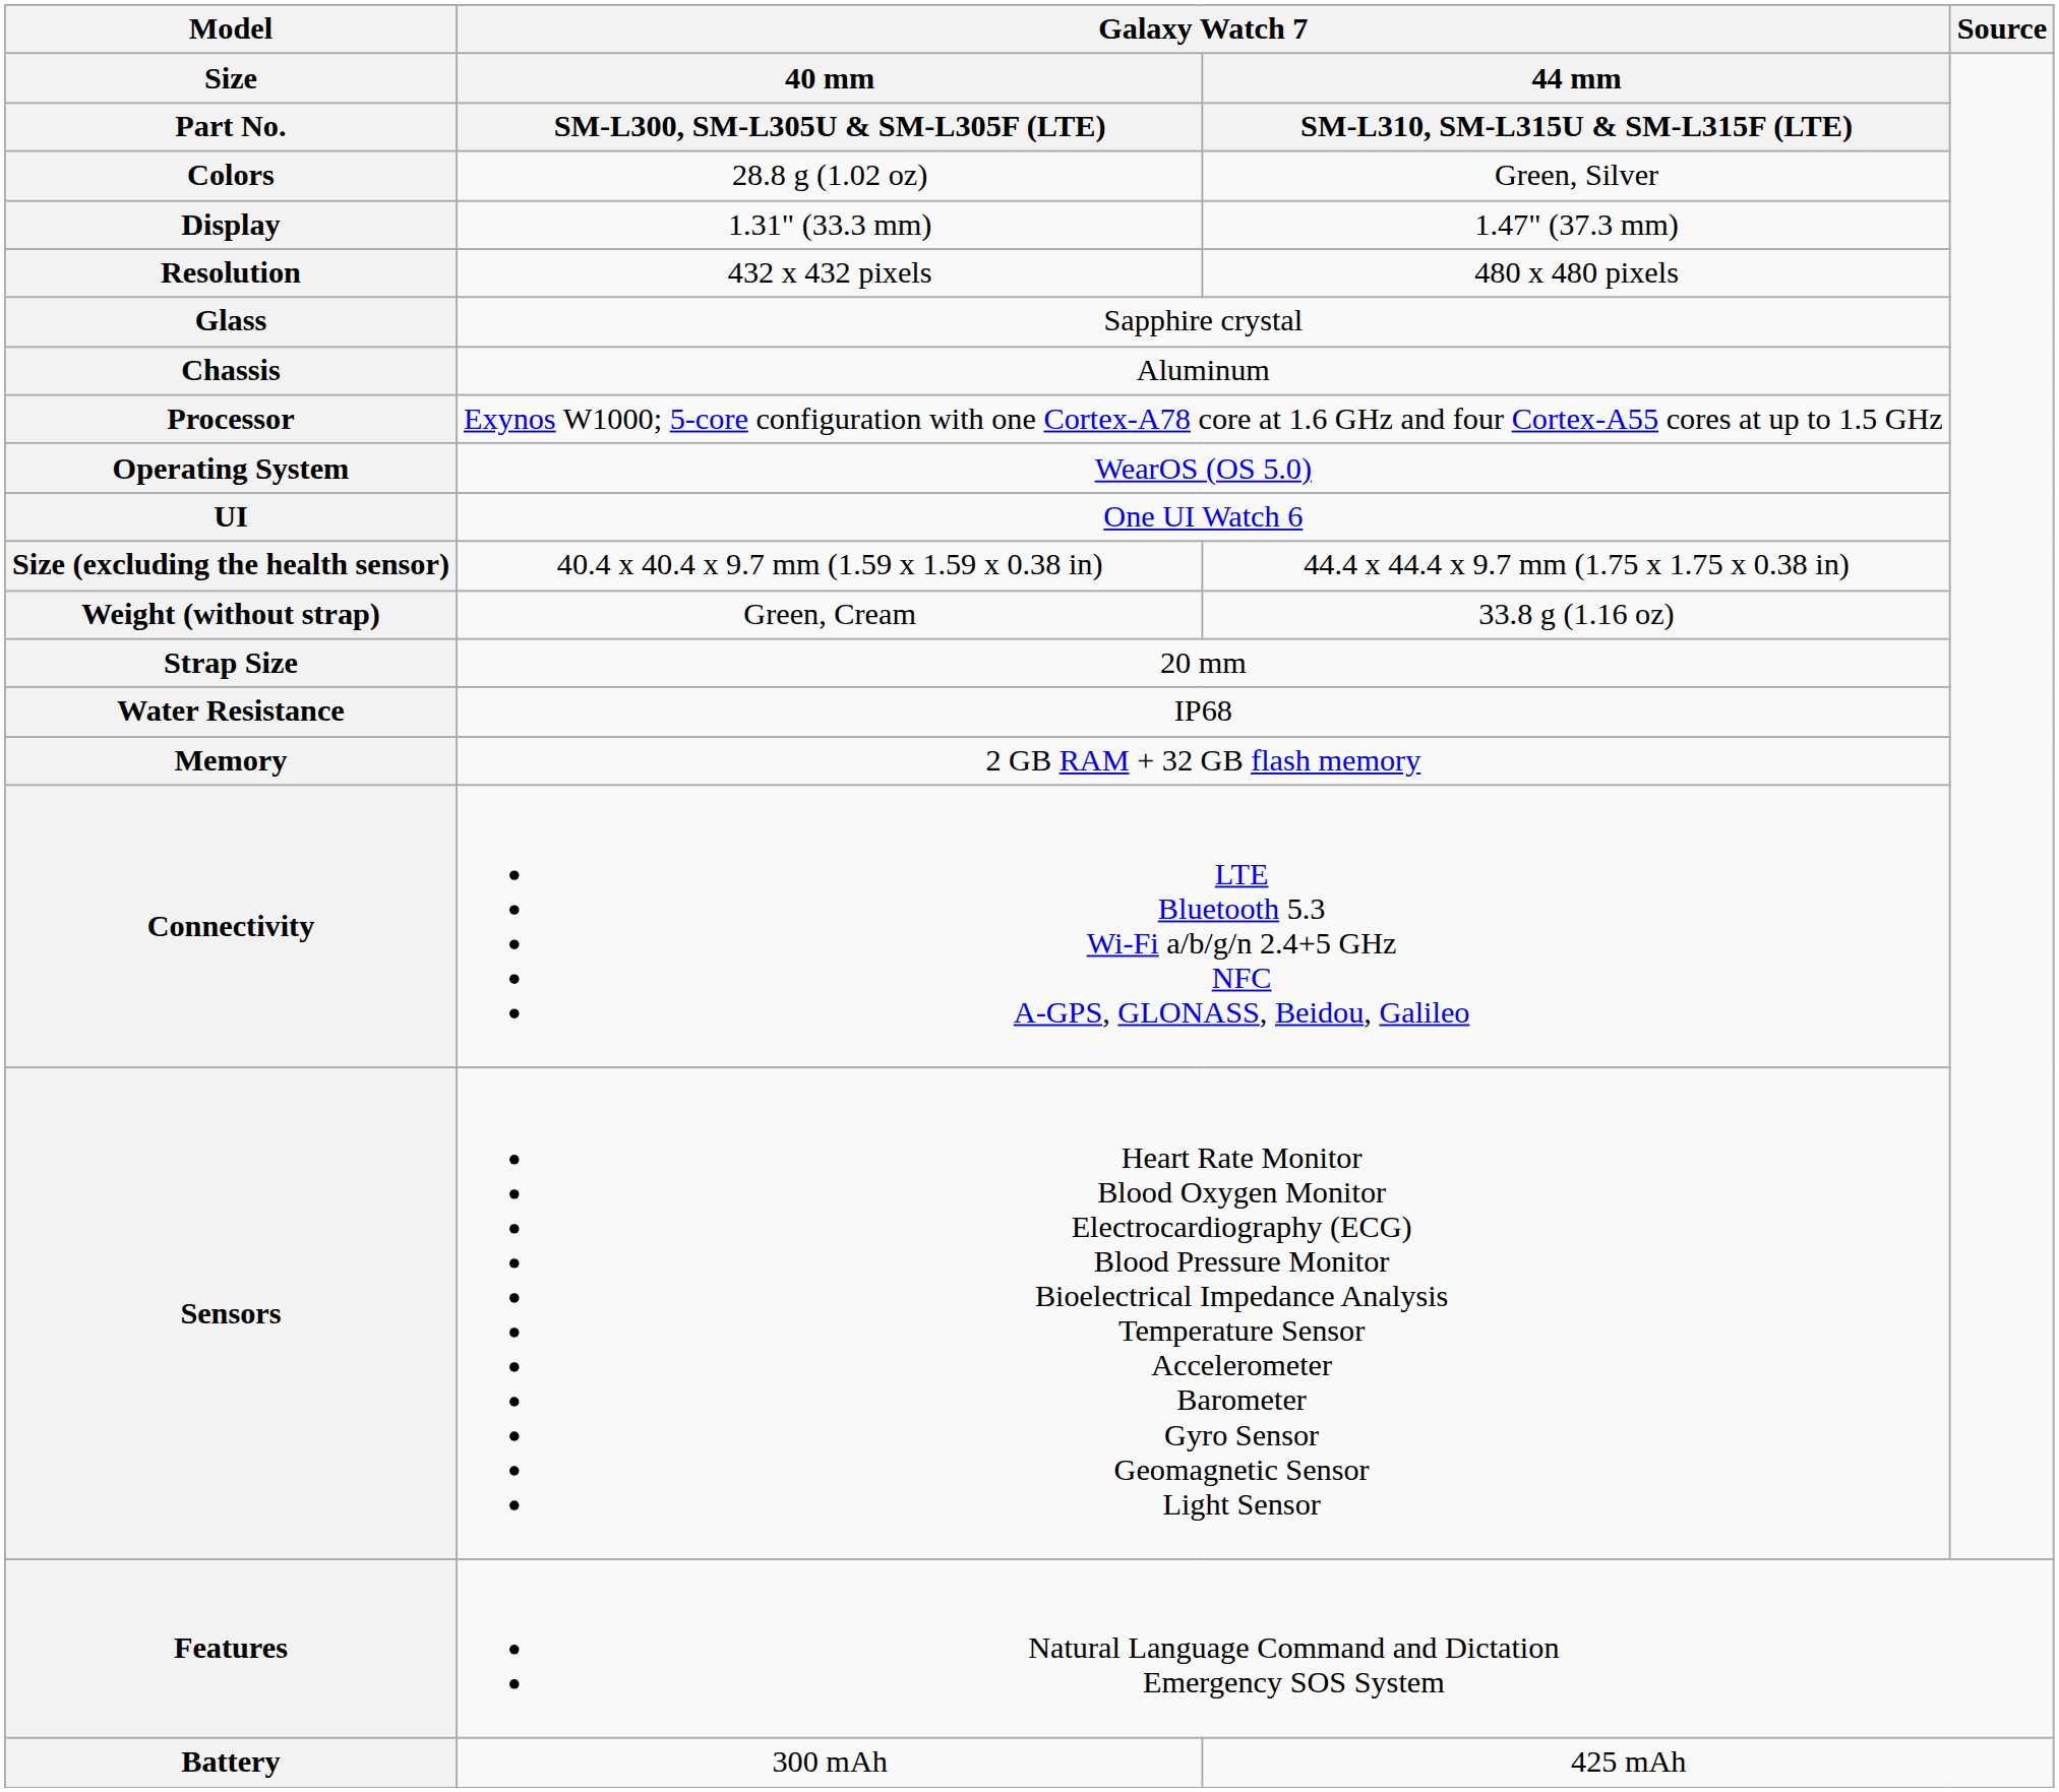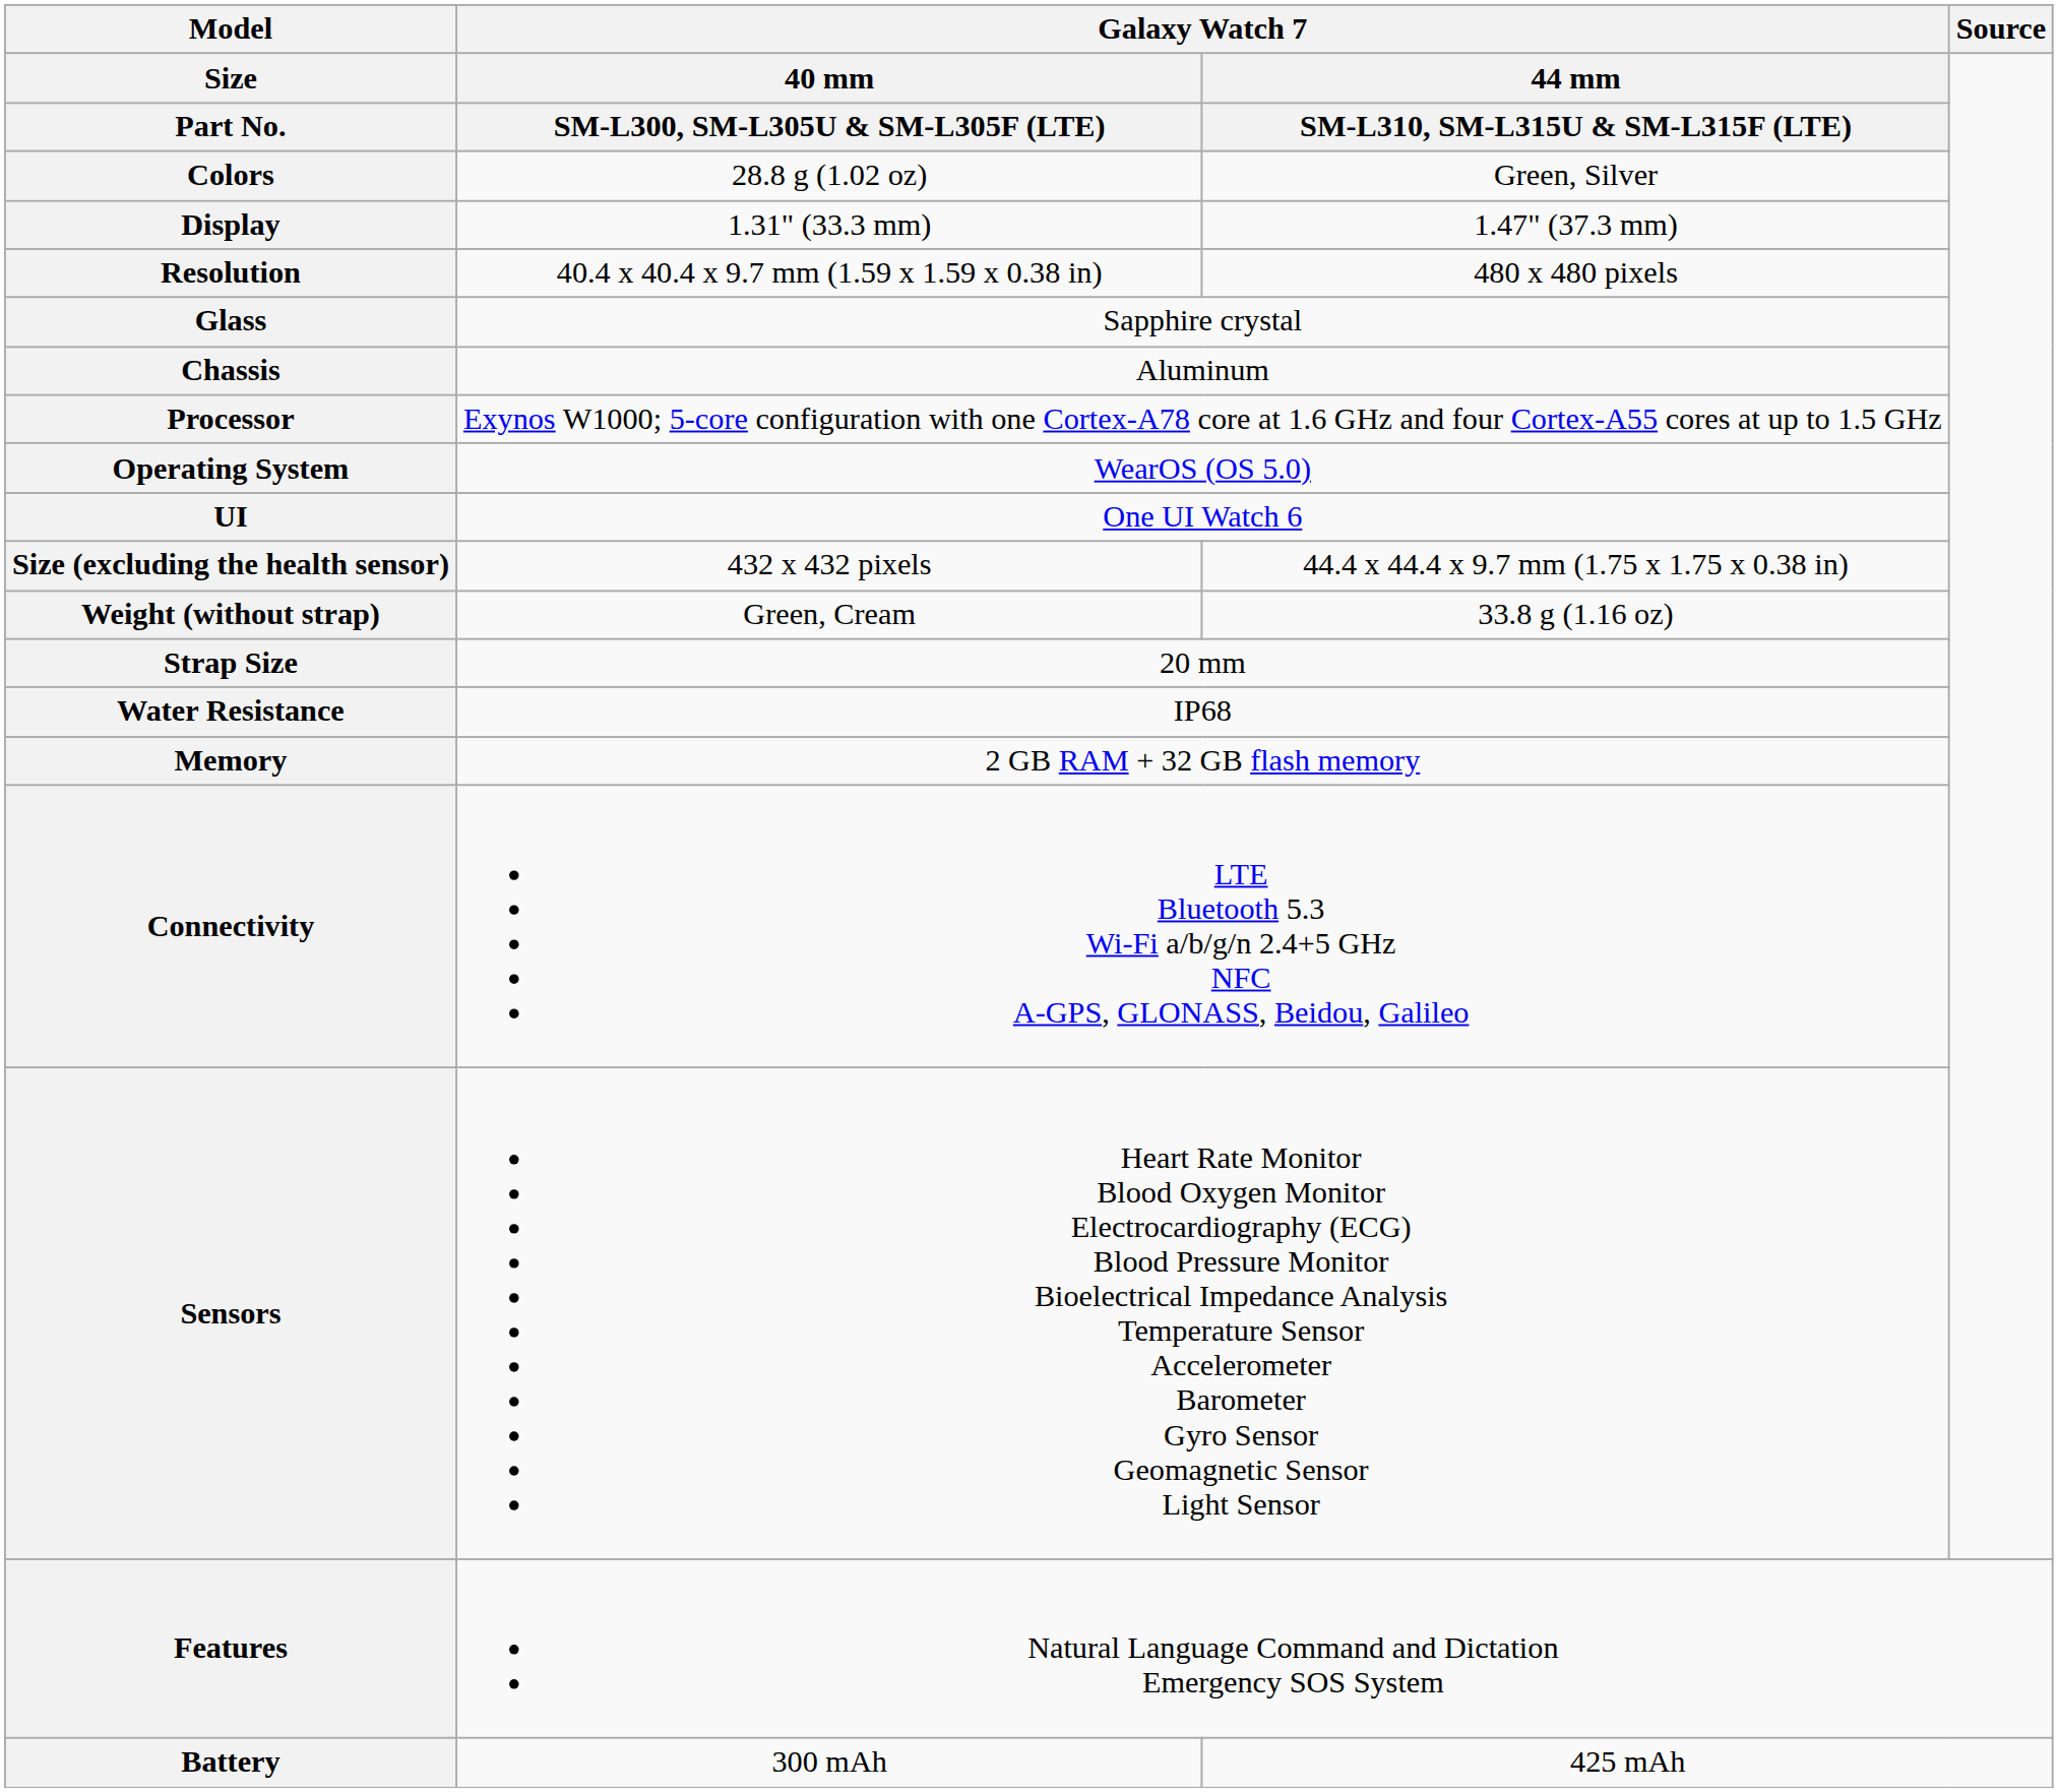Resolution | column 2: 432 x 432 pixels -> 40.4 x 40.4 x 9.7 mm (1.59 x 1.59 x 0.38 in)
Size (excluding the health sensor) | column 2: 40.4 x 40.4 x 9.7 mm (1.59 x 1.59 x 0.38 in) -> 432 x 432 pixels
